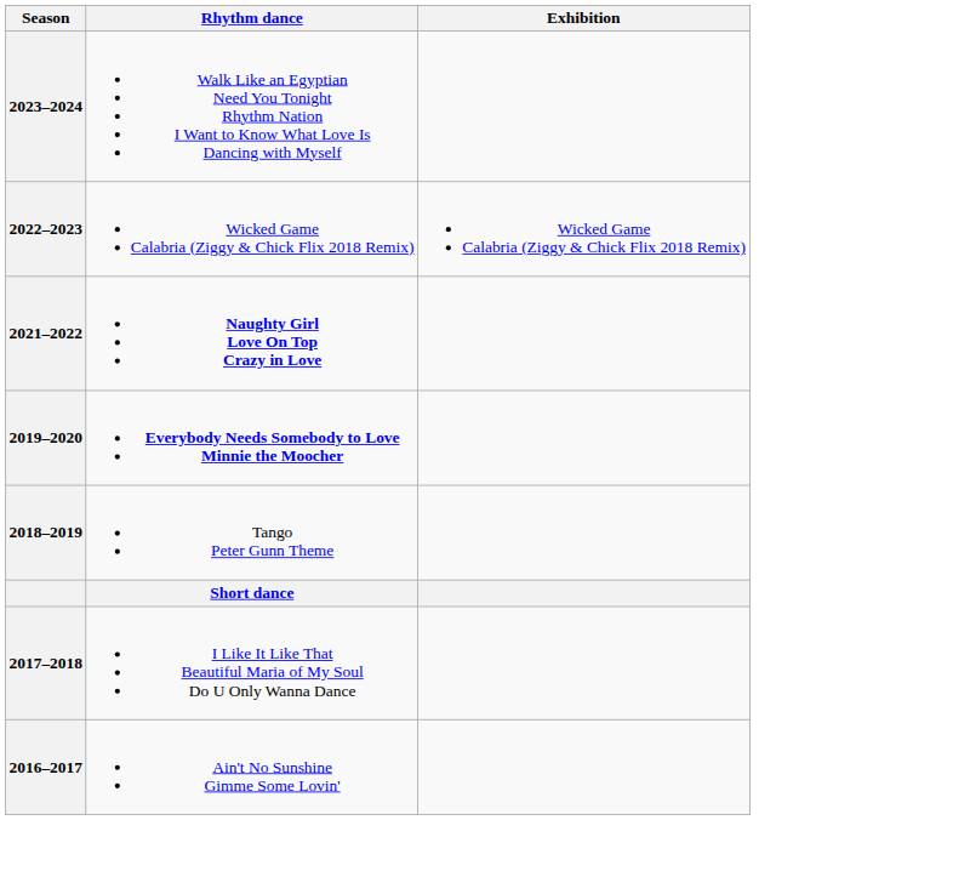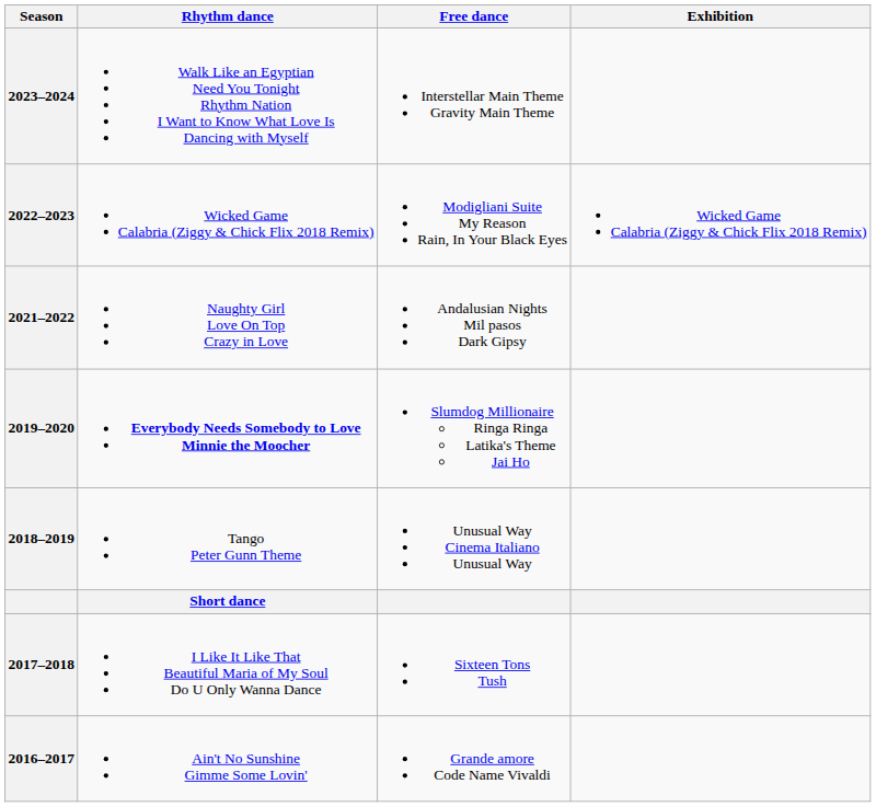+ column: Free dance | Interstellar Main Theme Gravity Main Theme | Modigliani Suite My Reason Rain, In Your Black Eyes | Andalusian Nights Mil pasos Dark Gipsy | Slumdog Millionaire Ringa Ringa Latika's Theme Jai Ho | Unusual Way Cinema Italiano Unusual Way | Sixteen Tons Tush | Grande amore Code Name Vivaldi
2021–2022 | Rhythm dance: bold -> normal
